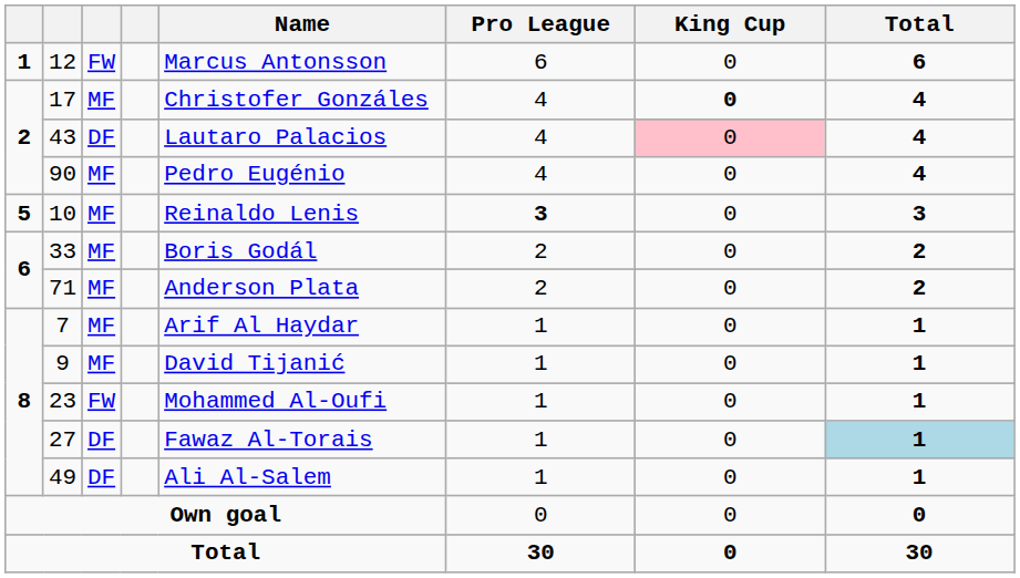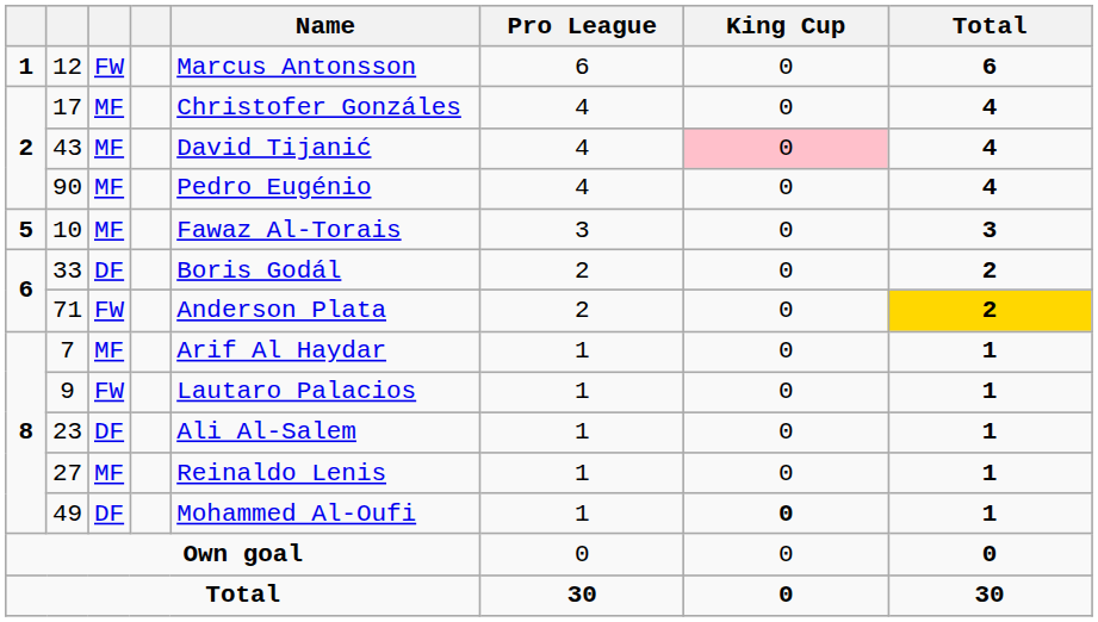17 | King Cup: bold -> normal
43 | column 3: DF -> MF
43 | Name: Lautaro Palacios -> David Tijanić
10 | Name: Reinaldo Lenis -> Fawaz Al-Torais
10 | Pro League: bold -> normal
33 | column 3: MF -> DF
71 | column 3: MF -> FW
71 | Total: no background -> gold background
9 | column 3: MF -> FW
9 | Name: David Tijanić -> Lautaro Palacios
23 | column 3: FW -> DF
23 | Name: Mohammed Al-Oufi -> Ali Al-Salem
27 | column 3: DF -> MF
27 | Name: Fawaz Al-Torais -> Reinaldo Lenis
27 | Total: lightblue background -> no background
49 | Name: Ali Al-Salem -> Mohammed Al-Oufi
49 | King Cup: normal -> bold
